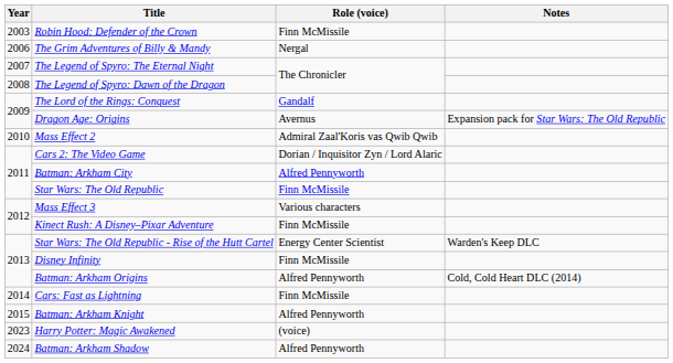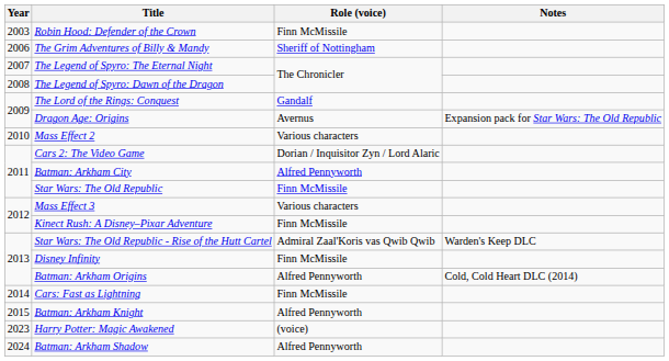The Grim Adventures of Billy & Mandy | Role (voice): Nergal -> Sheriff of Nottingham
Mass Effect 2 | Role (voice): Admiral Zaal'Koris vas Qwib Qwib -> Various characters
Star Wars: The Old Republic - Rise of the Hutt Cartel | Role (voice): Energy Center Scientist -> Admiral Zaal'Koris vas Qwib Qwib
